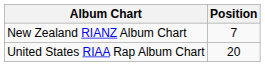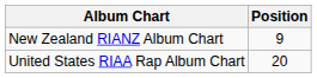New Zealand RIANZ Album Chart | Position: 7 -> 9
